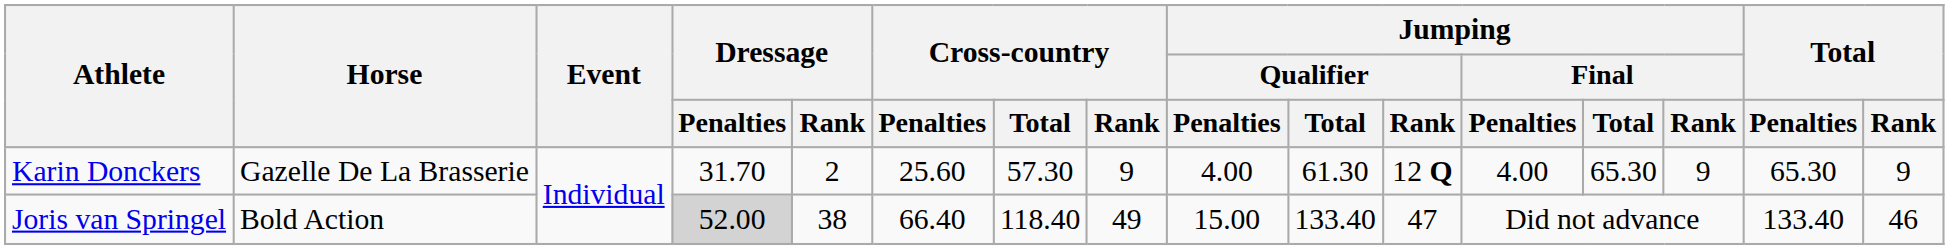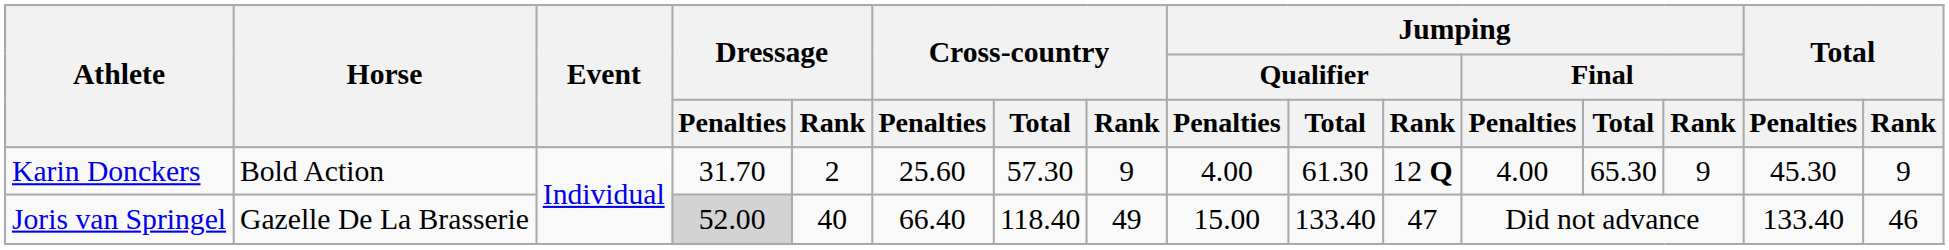Karin Donckers | Horse: Gazelle De La Brasserie -> Bold Action
Karin Donckers | Total / Penalties: 65.30 -> 45.30
Joris van Springel | Horse: Bold Action -> Gazelle De La Brasserie
Joris van Springel | Dressage / Rank: 38 -> 40
